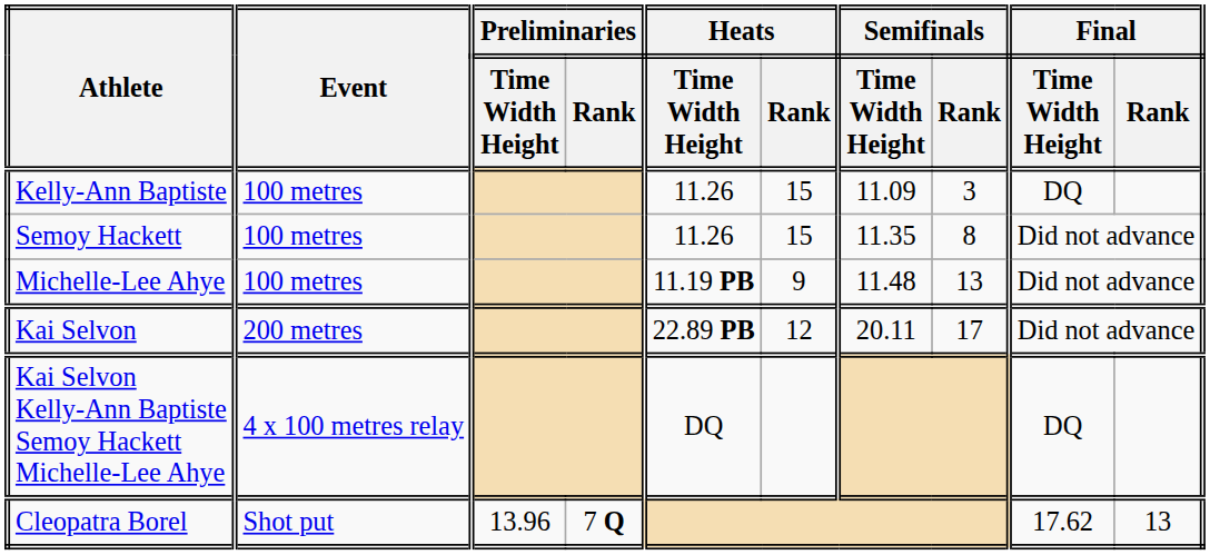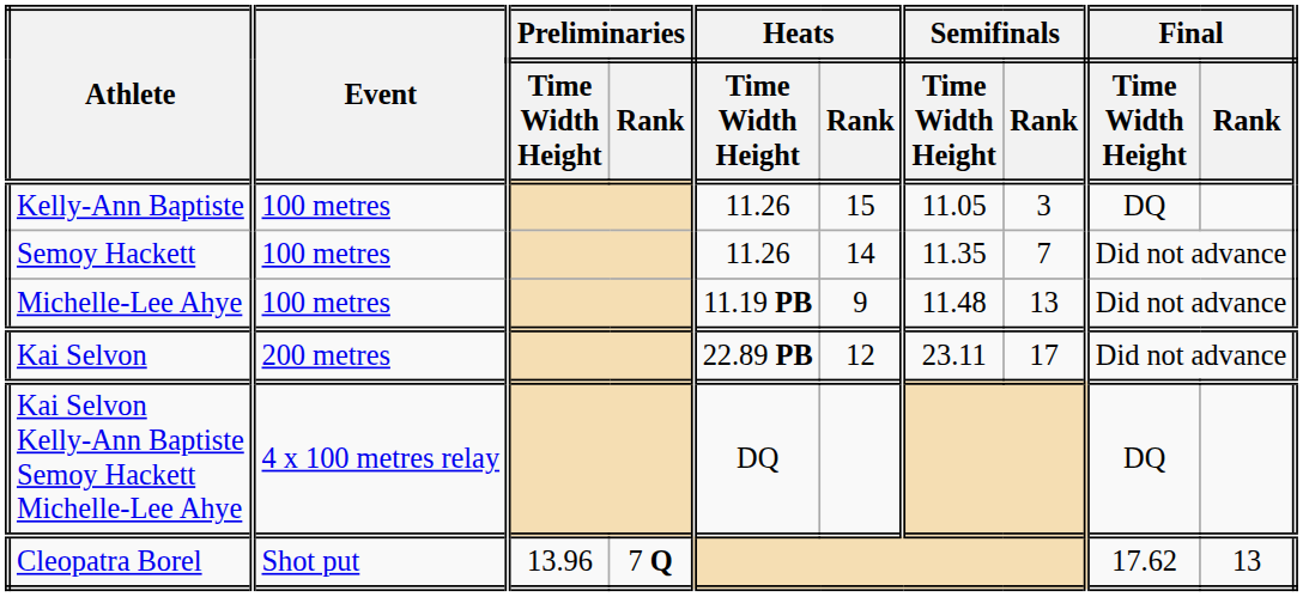Kelly-Ann Baptiste | Semifinals / Time Width Height: 11.09 -> 11.05
Semoy Hackett | Heats / Rank: 15 -> 14
Semoy Hackett | Semifinals / Rank: 8 -> 7
Kai Selvon | Semifinals / Time Width Height: 20.11 -> 23.11
